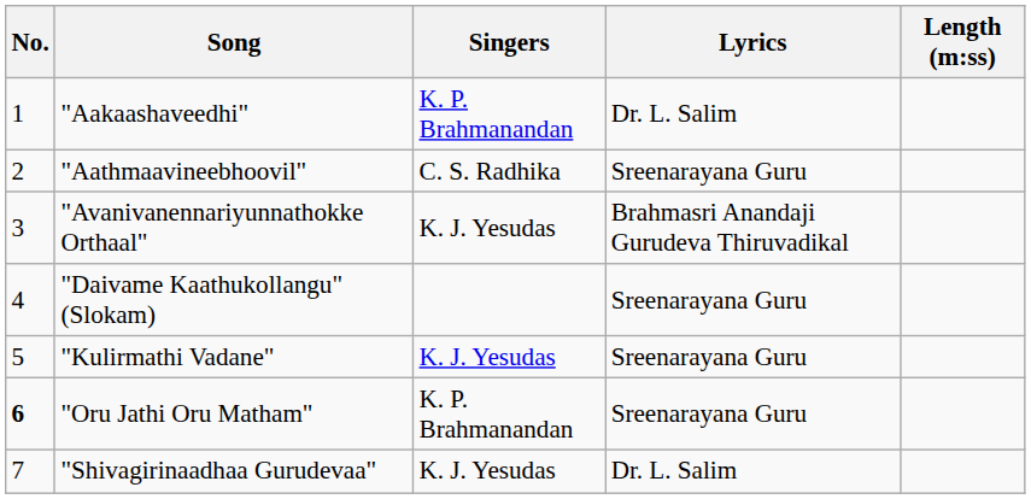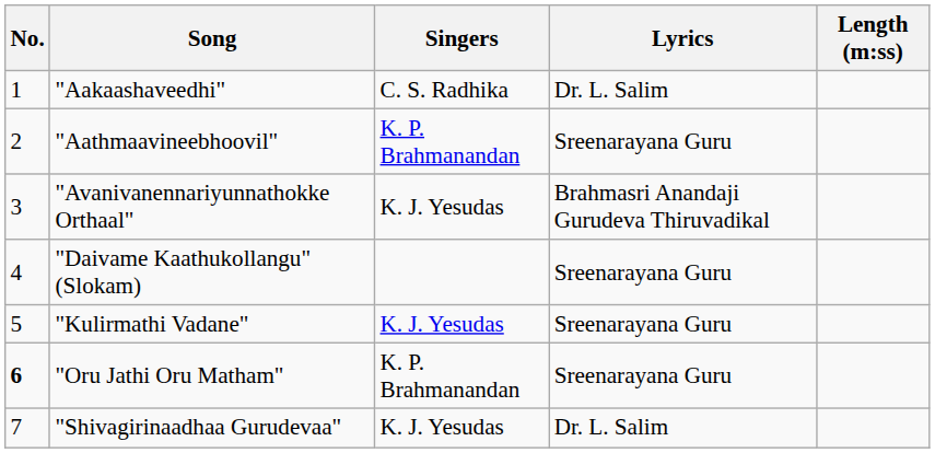"Aakaashaveedhi" | Singers: K. P. Brahmanandan -> C. S. Radhika
"Aathmaavineebhoovil" | Singers: C. S. Radhika -> K. P. Brahmanandan
